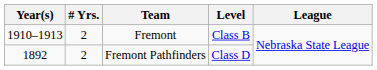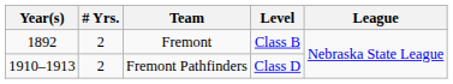Fremont | Year(s): 1910–1913 -> 1892
Fremont Pathfinders | Year(s): 1892 -> 1910–1913
